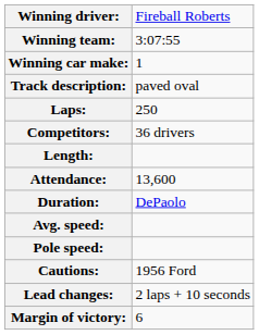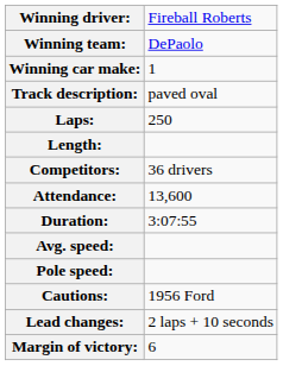Winning team: | column 2: 3:07:55 -> DePaolo
rows swapped: Length: <-> Competitors:
Duration: | column 2: DePaolo -> 3:07:55
